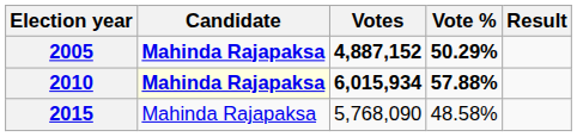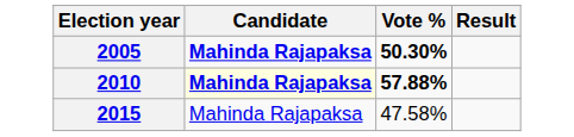- column: Votes | 4,887,152 | 6,015,934 | 5,768,090
2005 | Vote %: 50.29% -> 50.30%
2015 | Vote %: 48.58% -> 47.58%
